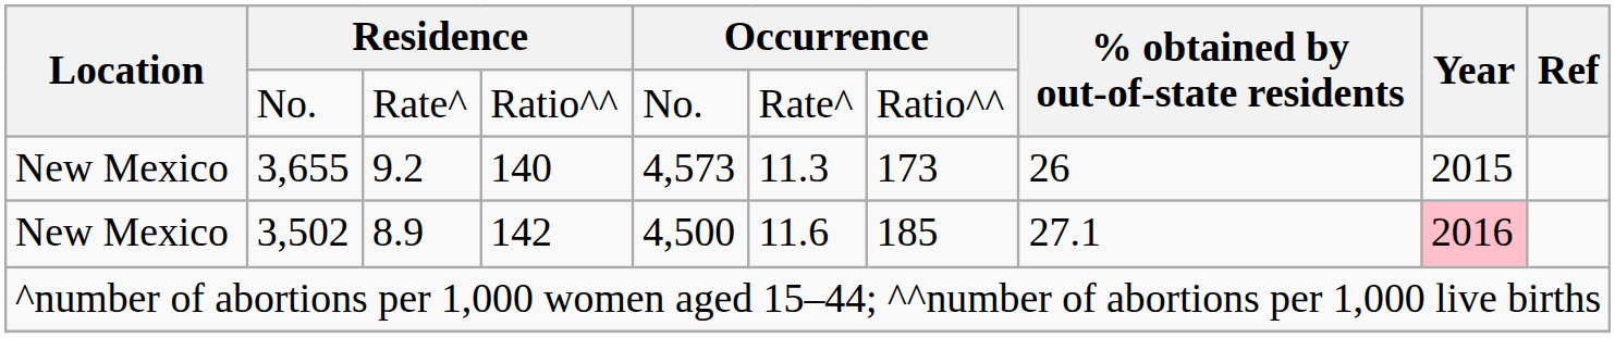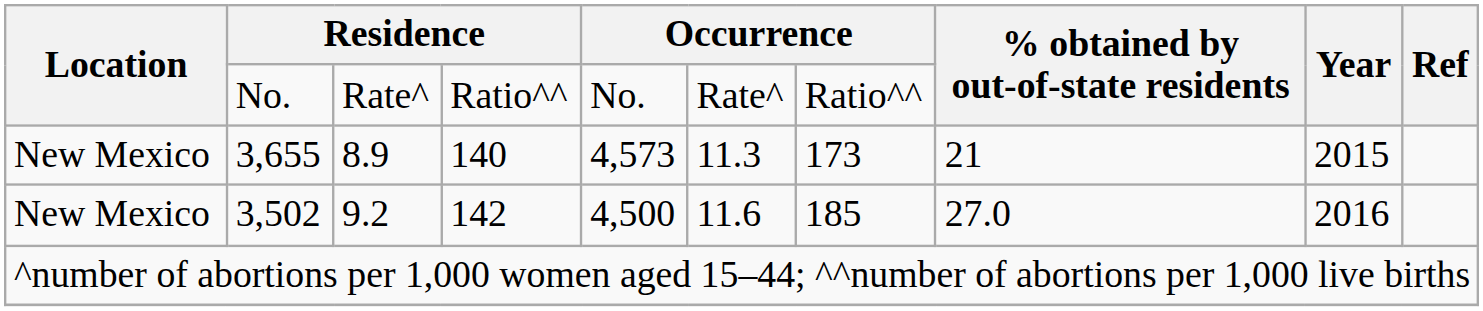3,655 | column 3: 9.2 -> 8.9
3,655 | % obtained by out-of-state residents: 26 -> 21
3,502 | column 3: 8.9 -> 9.2
3,502 | % obtained by out-of-state residents: 27.1 -> 27.0
3,502 | Year: pink background -> no background
